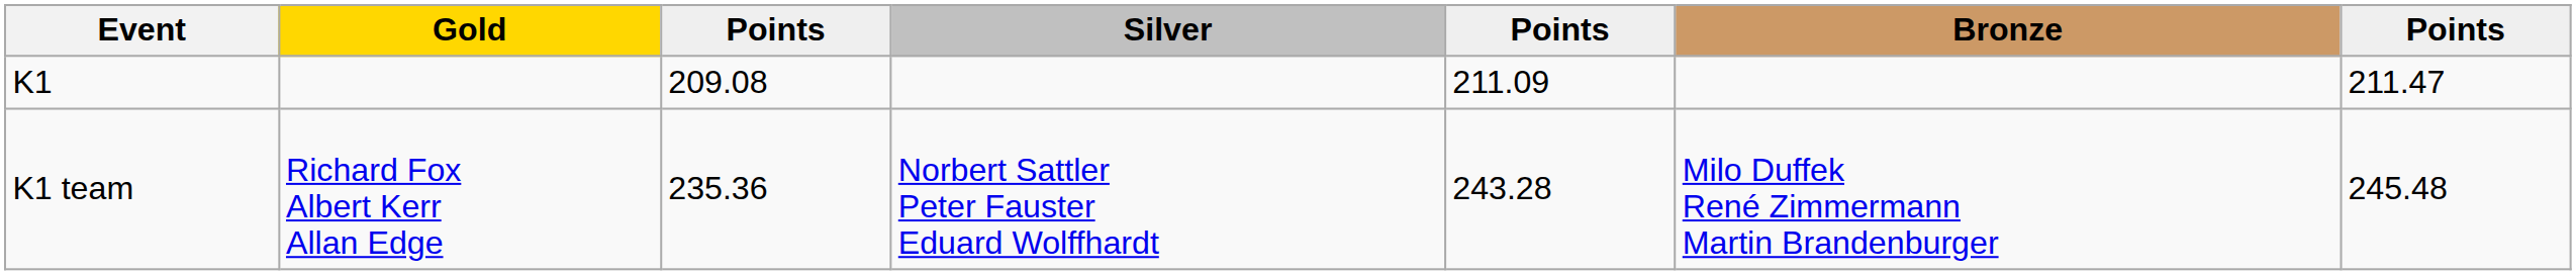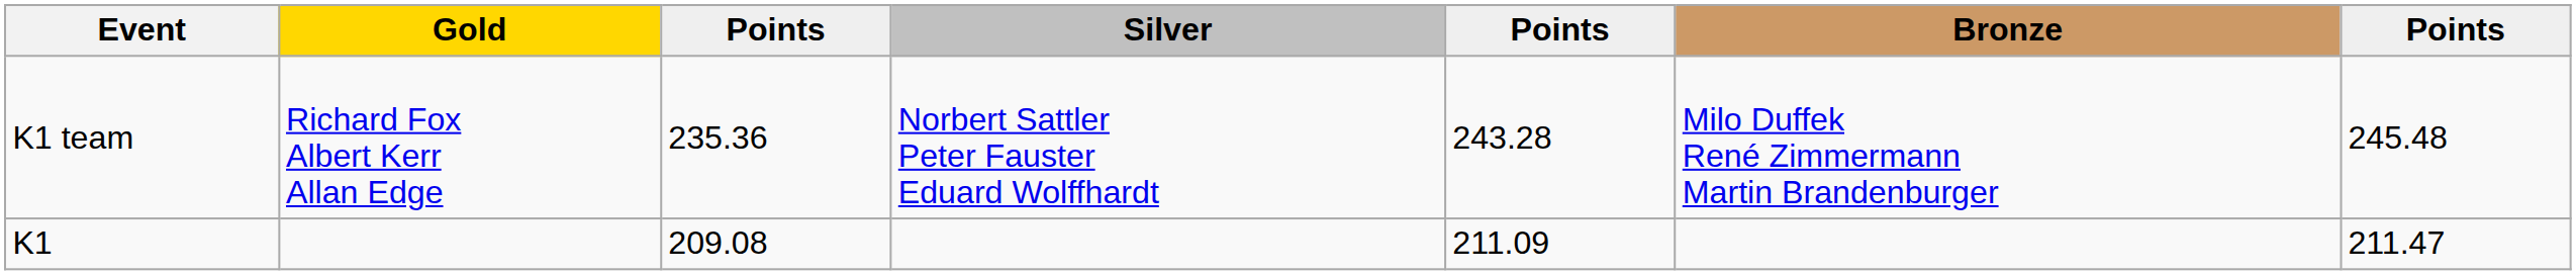rows swapped: K1 <-> K1 team
